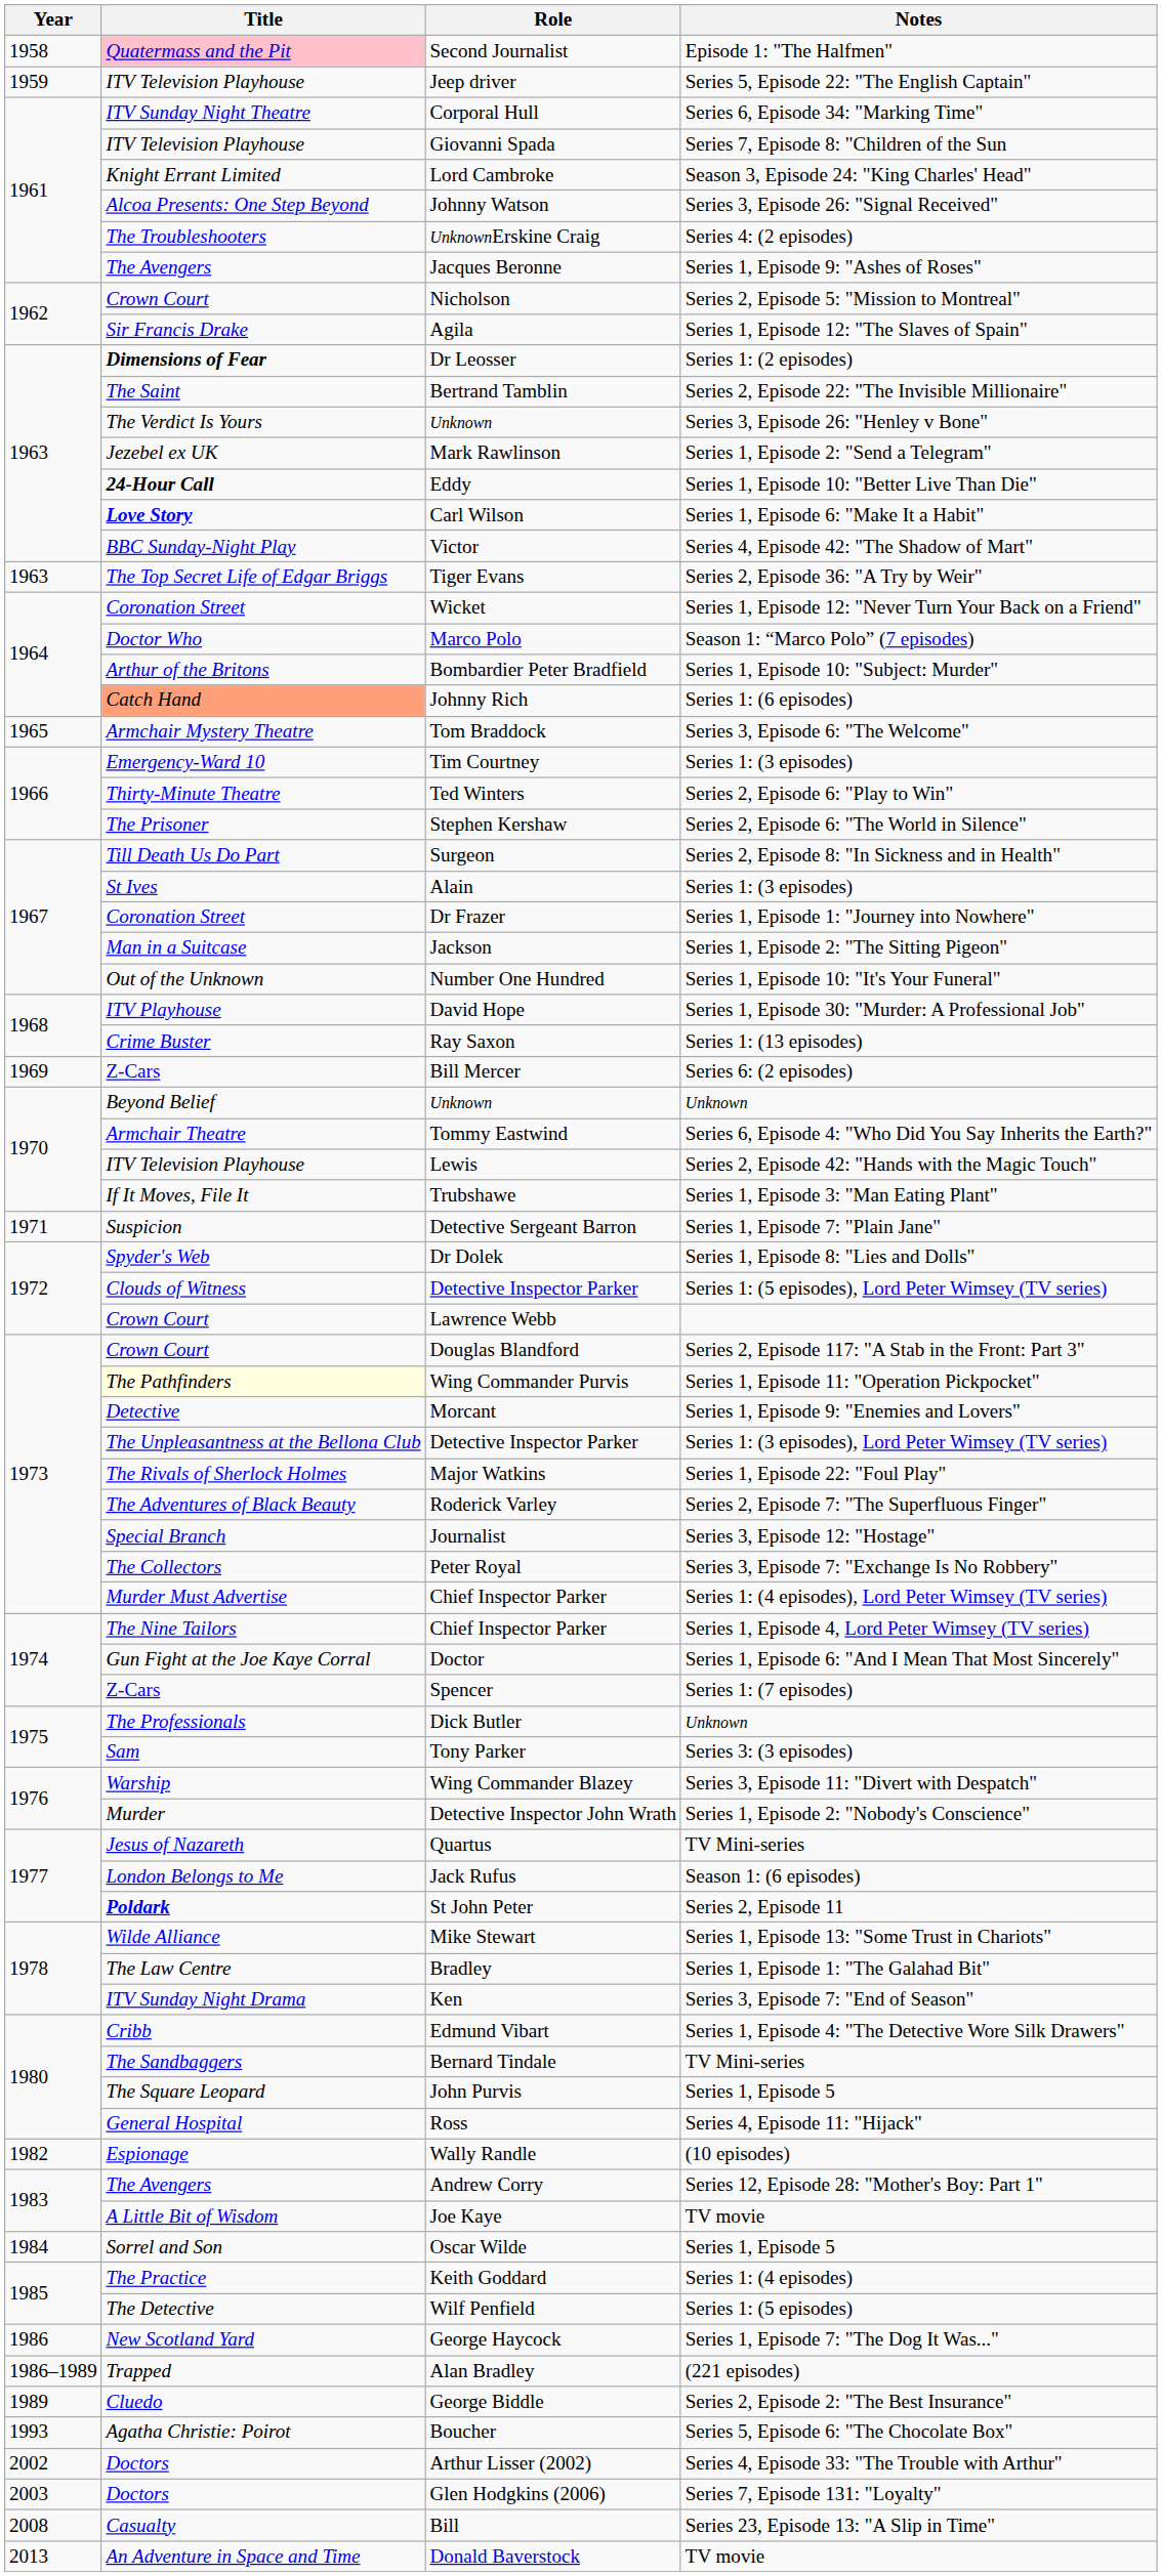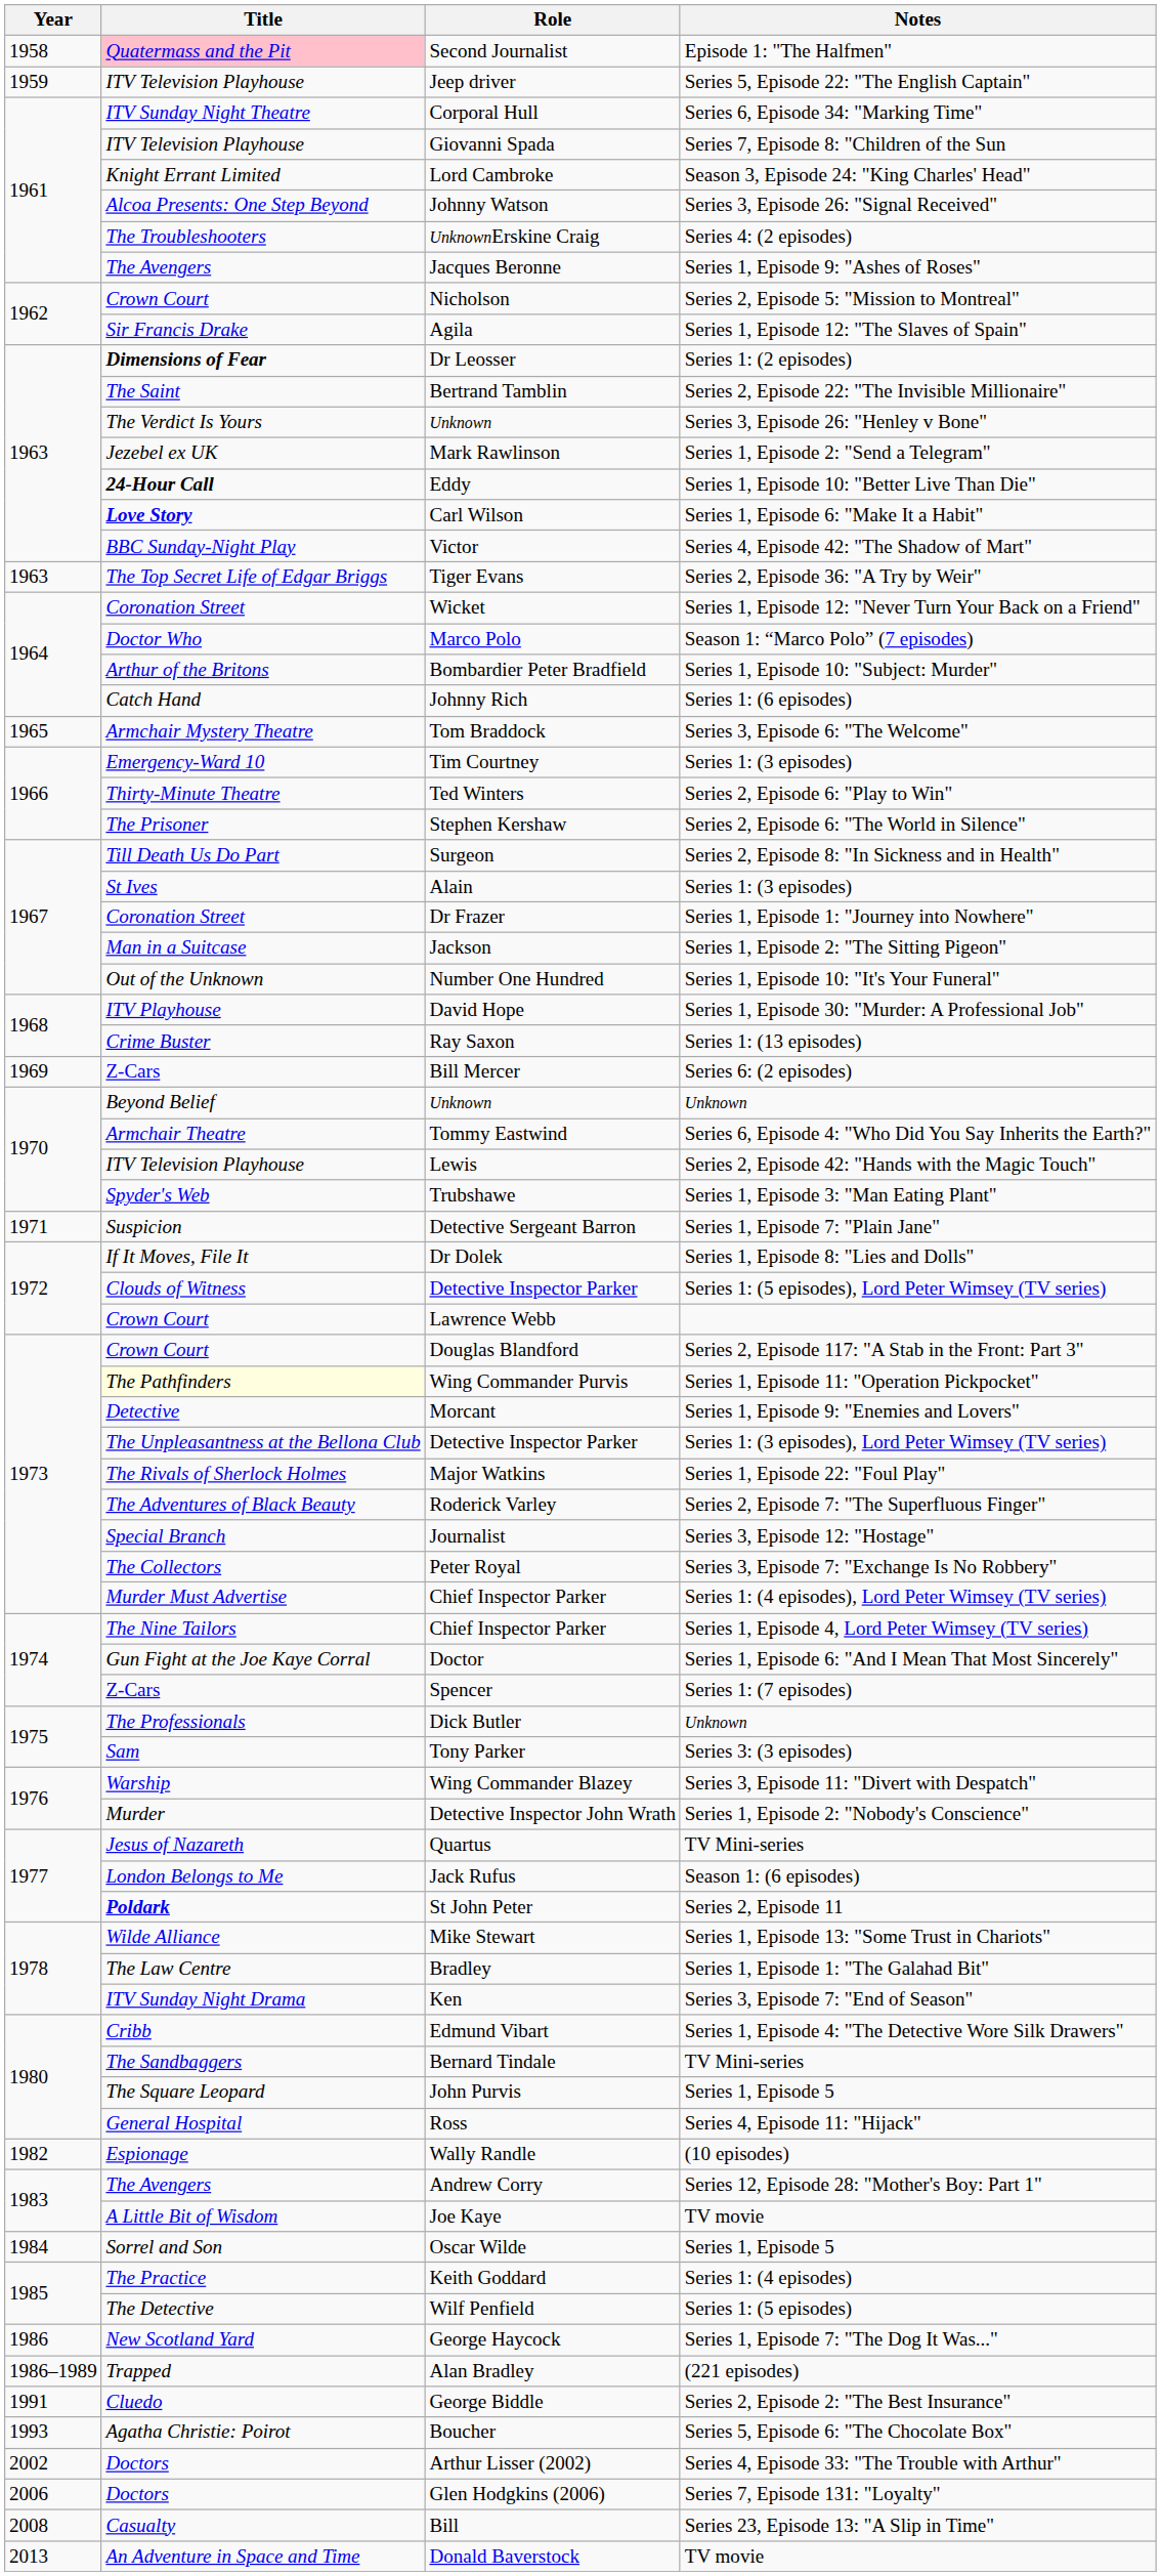Johnny Rich | Title: lightsalmon background -> no background
Trubshawe | Title: If It Moves, File It -> Spyder's Web
Dr Dolek | Title: Spyder's Web -> If It Moves, File It
George Biddle | Year: 1989 -> 1991
Glen Hodgkins (2006) | Year: 2003 -> 2006
